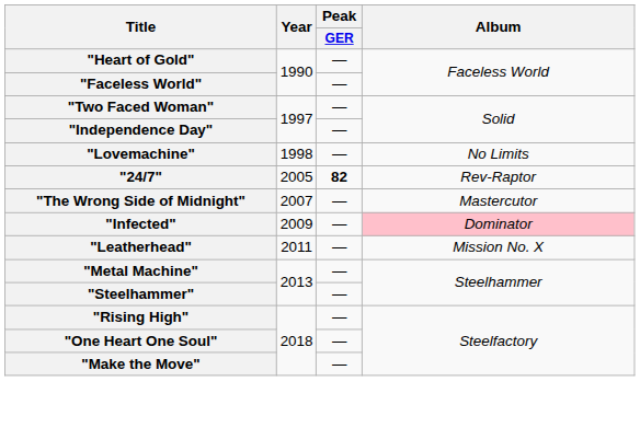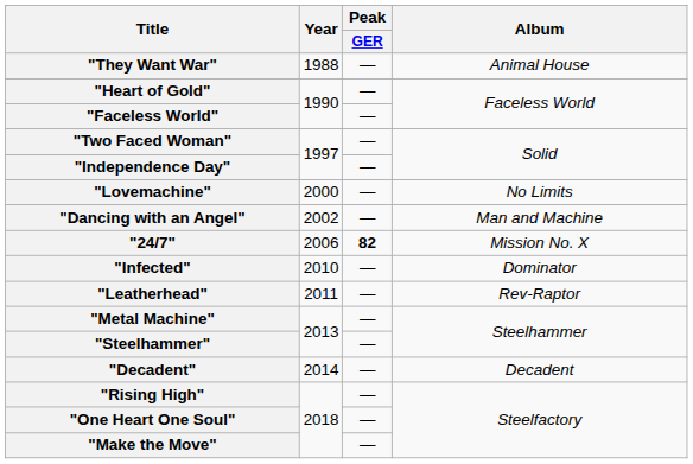+ row: "They Want War" | 1988 | — | Animal House
"Lovemachine" | Year: 1998 -> 2000
+ row: "Dancing with an Angel" | 2002 | — | Man and Machine
"24/7" | Year: 2005 -> 2006
"24/7" | Album: Rev-Raptor -> Mission No. X
- row: "The Wrong Side of Midnight" | 2007 | — | Mastercutor
"Infected" | Year: 2009 -> 2010
"Infected" | Album: pink background -> no background
"Leatherhead" | Album: Mission No. X -> Rev-Raptor
+ row: "Decadent" | 2014 | — | Decadent
